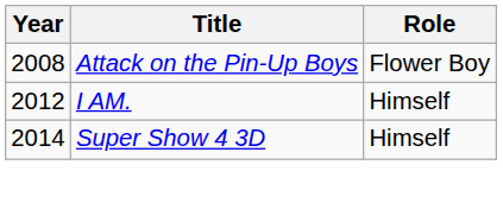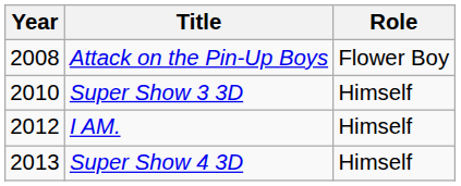+ row: 2010 | Super Show 3 3D | Himself
Super Show 4 3D | Year: 2014 -> 2013
